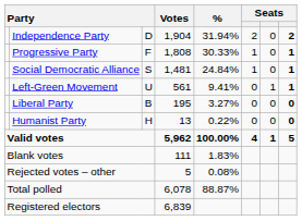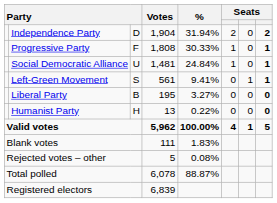Social Democratic Alliance | column 3: S -> U
Left-Green Movement | column 3: U -> S
